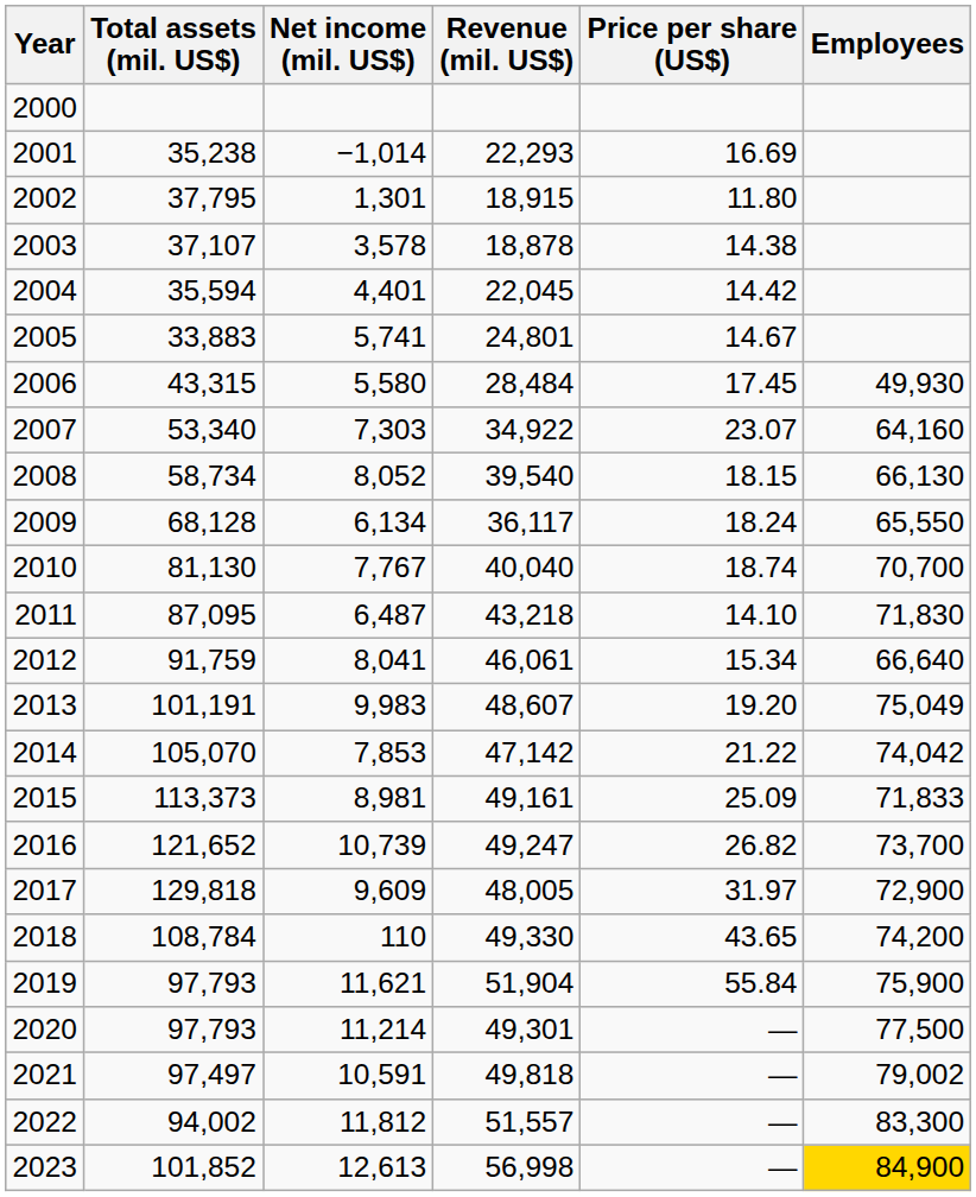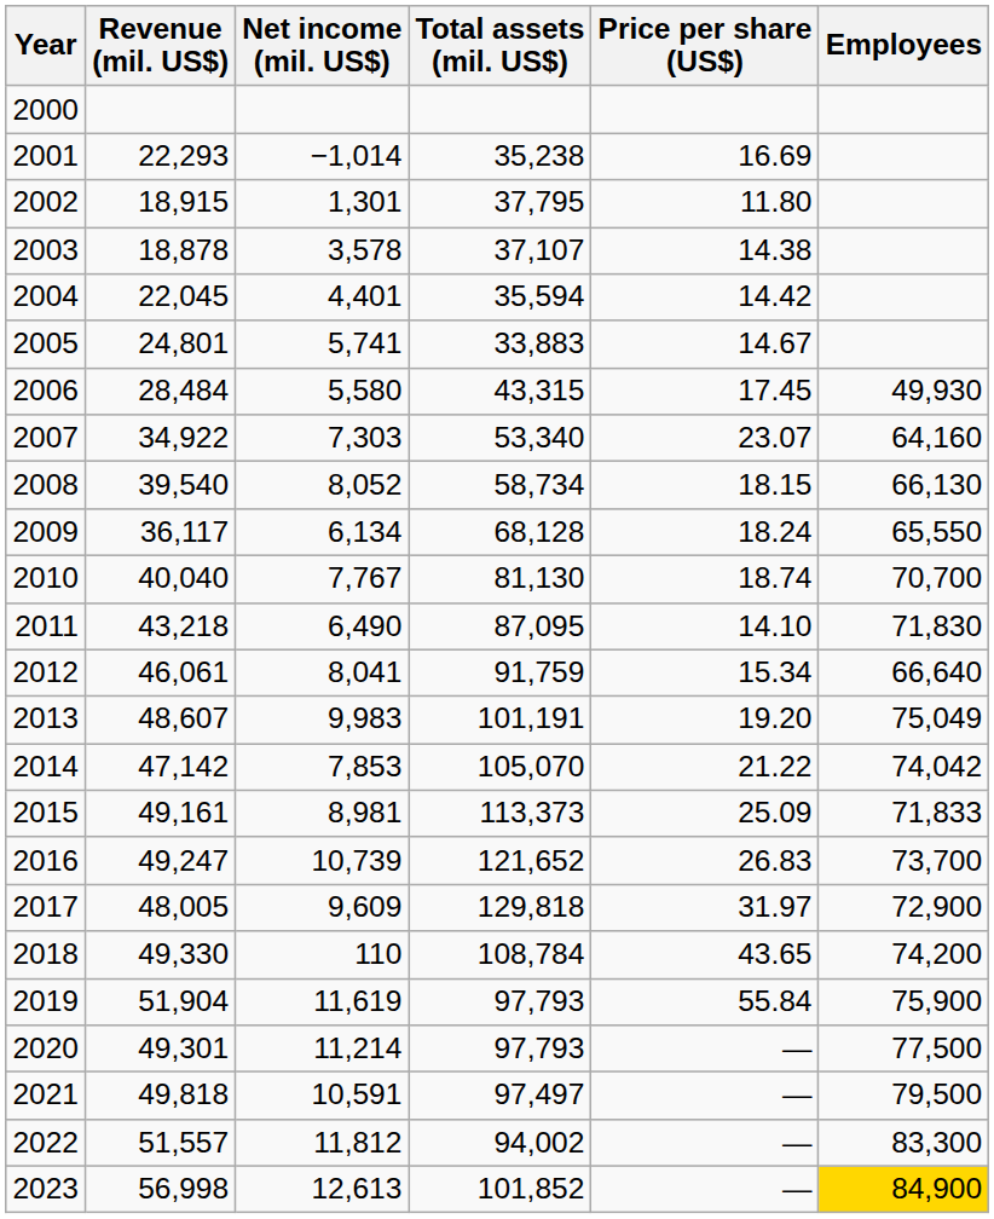columns swapped: Revenue (mil. US$) <-> Total assets (mil. US$)
2011 | Net income (mil. US$): 6,487 -> 6,490
2016 | Price per share (US$): 26.82 -> 26.83
2019 | Net income (mil. US$): 11,621 -> 11,619
2021 | Employees: 79,002 -> 79,500
